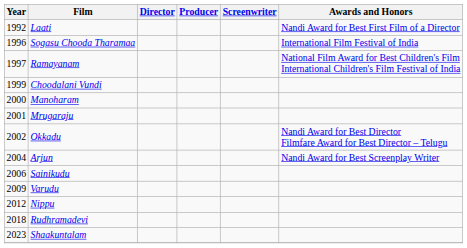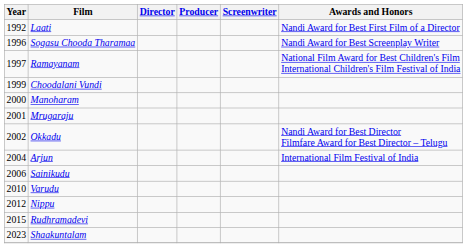Sogasu Chooda Tharamaa | Awards and Honors: International Film Festival of India -> Nandi Award for Best Screenplay Writer
Arjun | Awards and Honors: Nandi Award for Best Screenplay Writer -> International Film Festival of India
Varudu | Year: 2009 -> 2010
Rudhramadevi | Year: 2018 -> 2015
